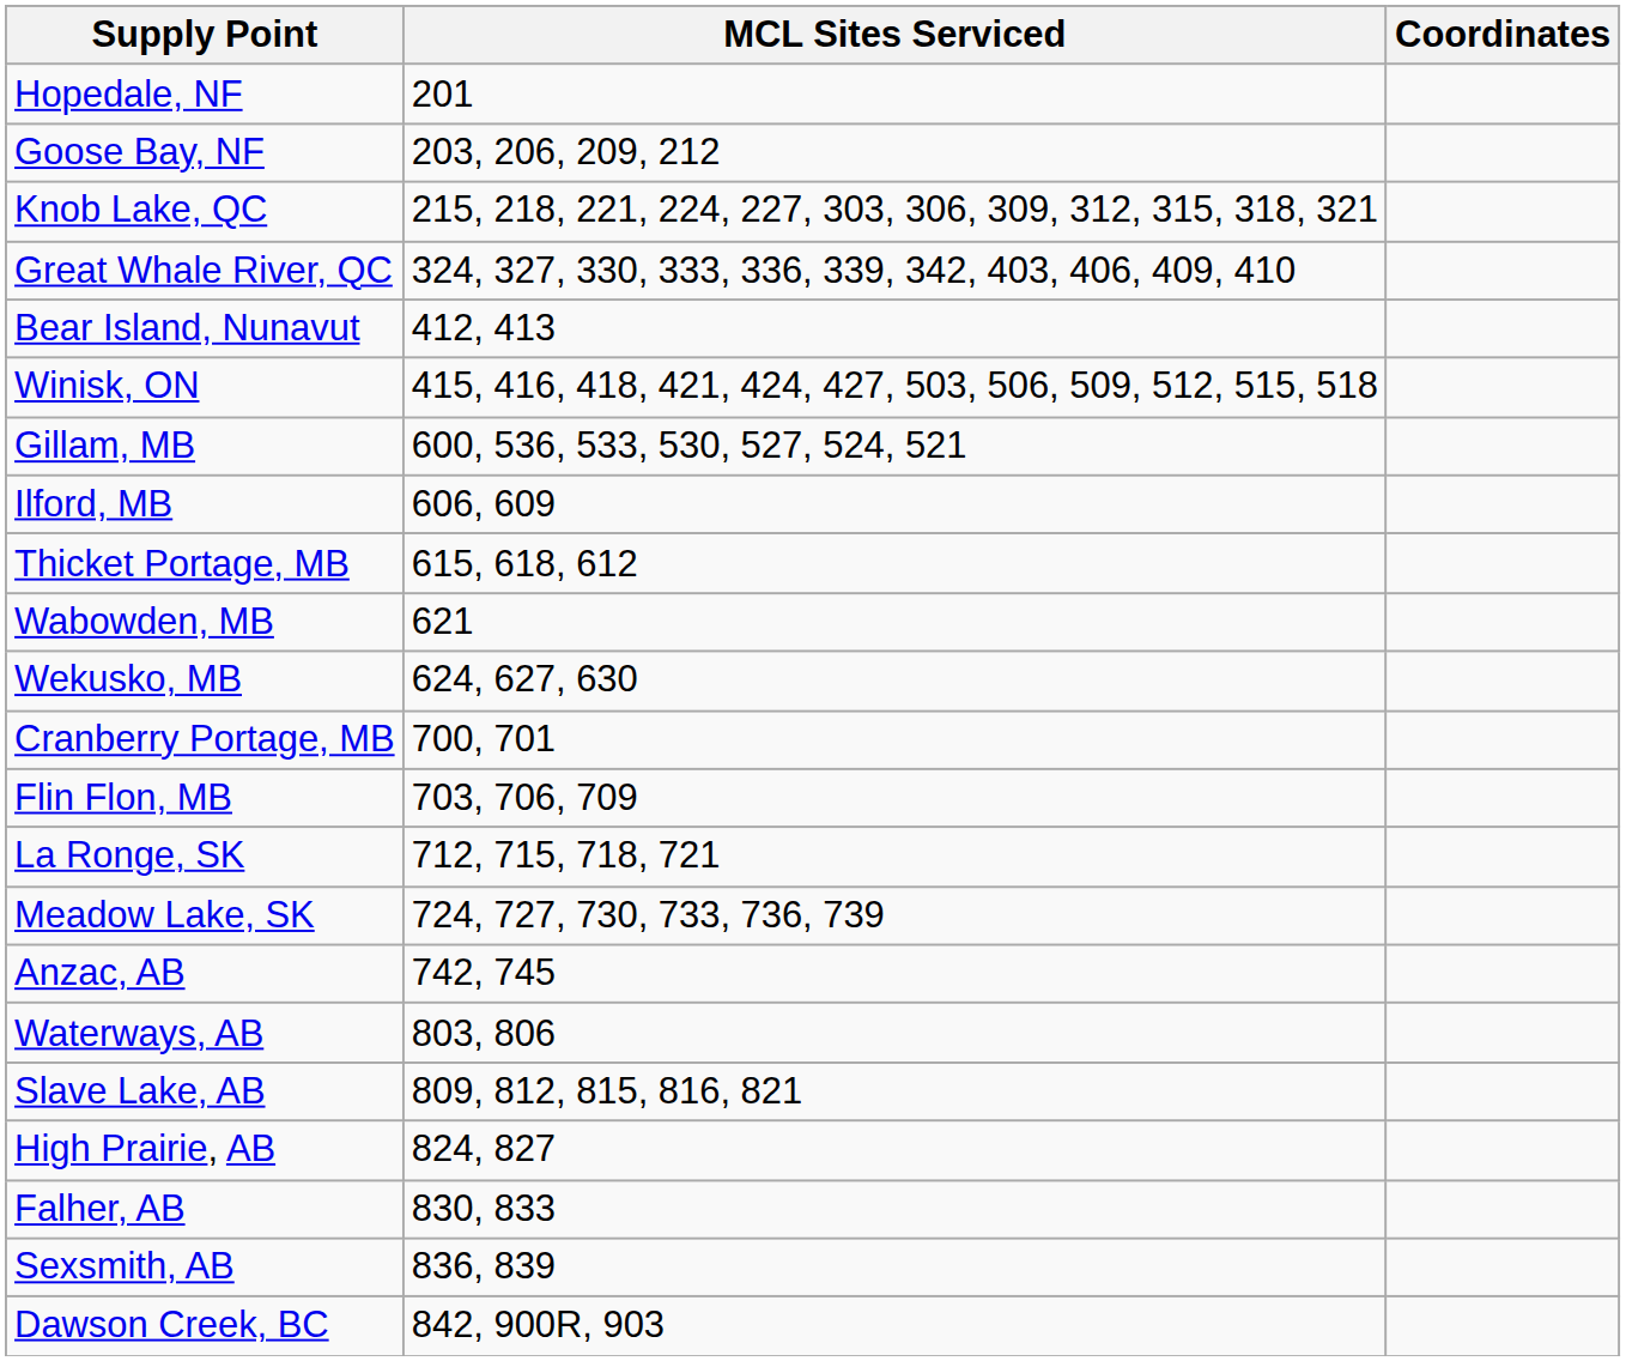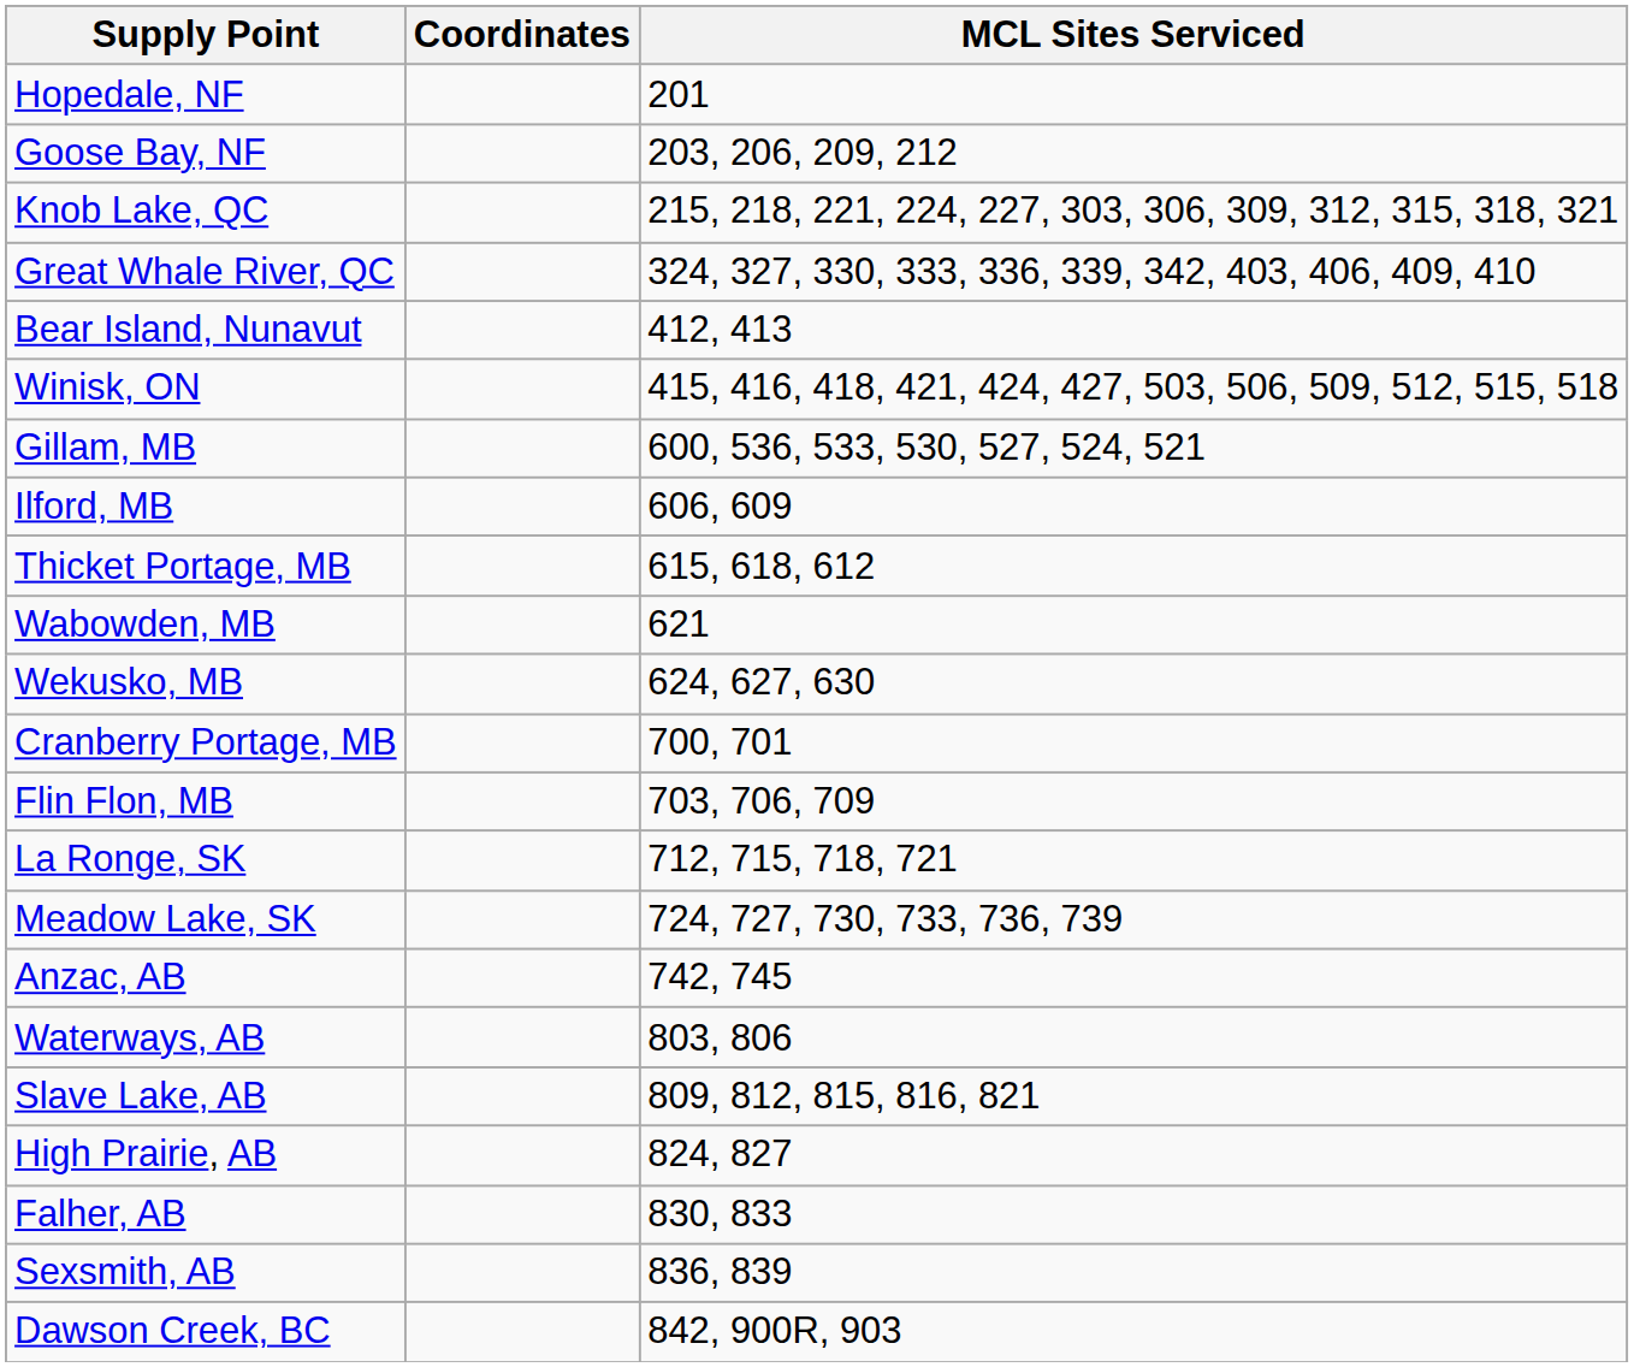columns swapped: MCL Sites Serviced <-> Coordinates
